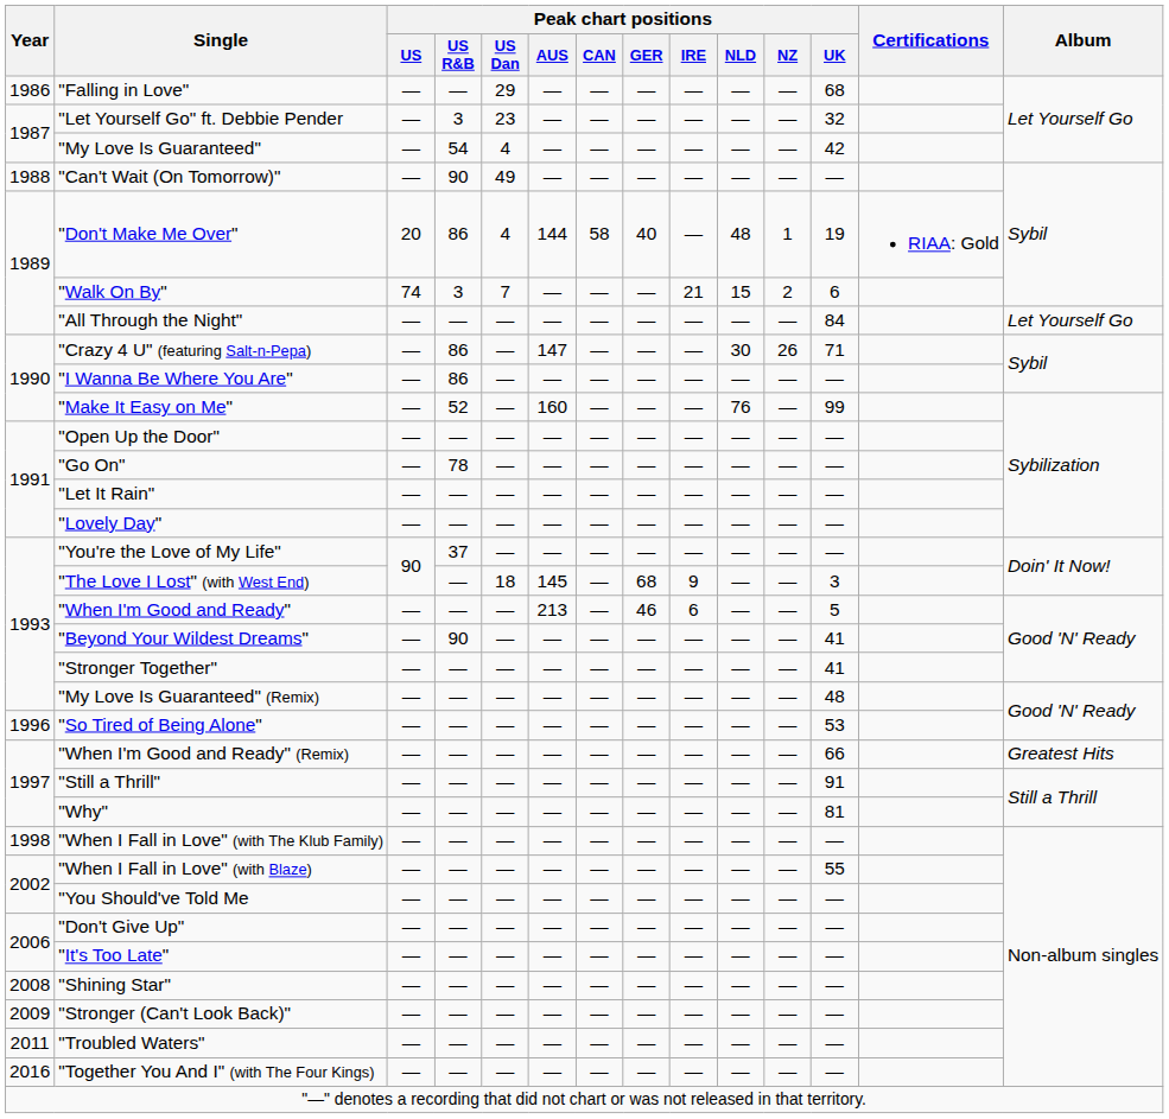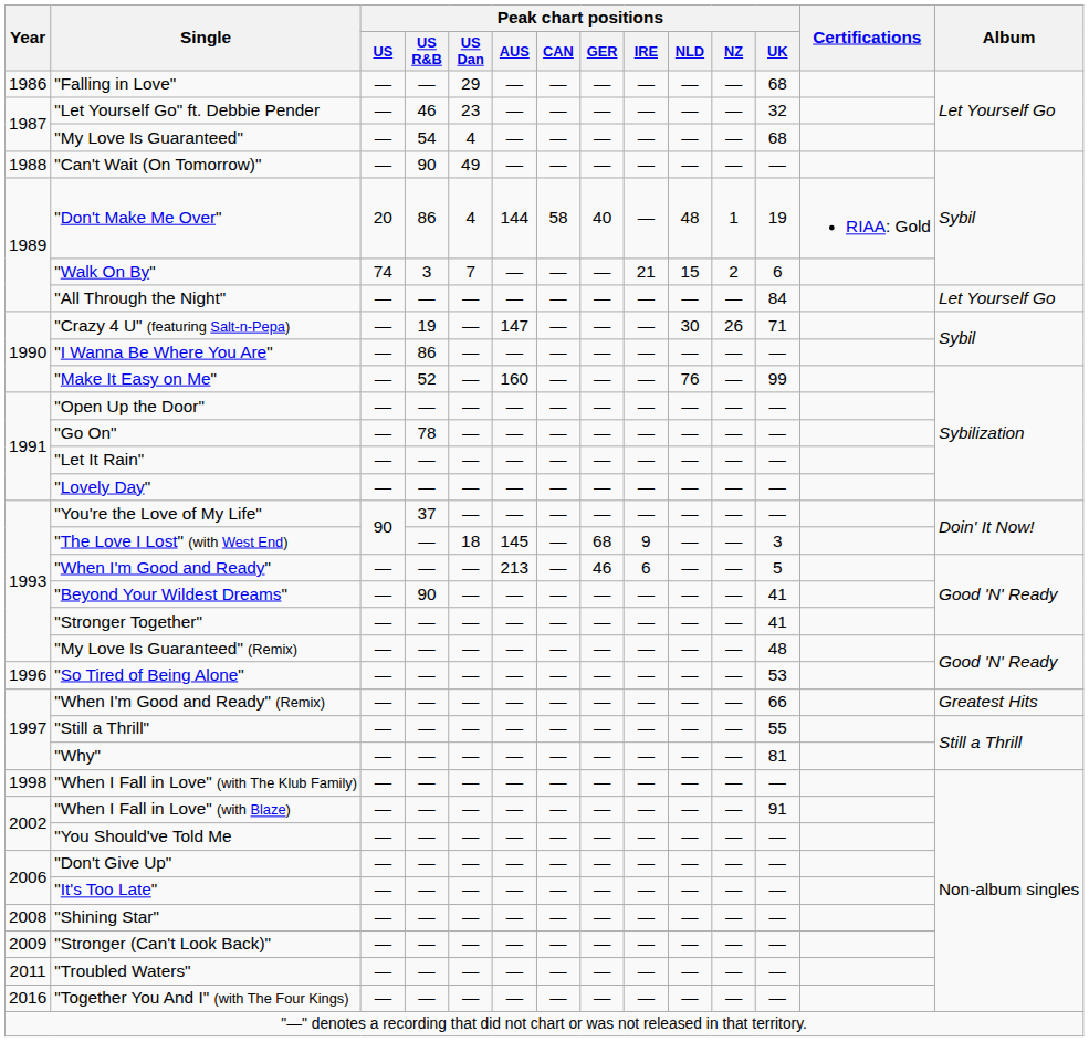"Let Yourself Go" ft. Debbie Pender | Peak chart positions / US R&B: 3 -> 46
"My Love Is Guaranteed" | Peak chart positions / UK: 42 -> 68
"Crazy 4 U" (featuring Salt-n-Pepa) | Peak chart positions / US R&B: 86 -> 19
"Still a Thrill" | Peak chart positions / UK: 91 -> 55
"When I Fall in Love" (with Blaze) | Peak chart positions / UK: 55 -> 91
